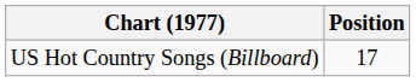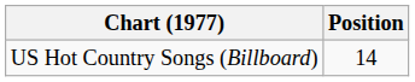US Hot Country Songs (Billboard) | Position: 17 -> 14
